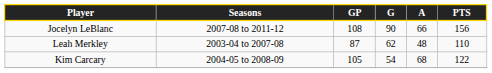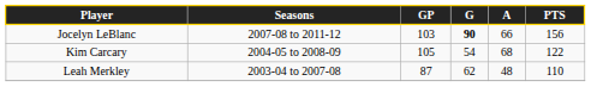Jocelyn LeBlanc | GP: 108 -> 103
Jocelyn LeBlanc | G: normal -> bold
rows swapped: Kim Carcary <-> Leah Merkley
